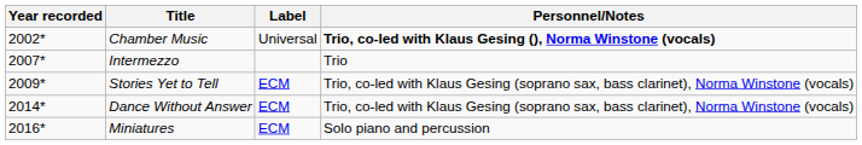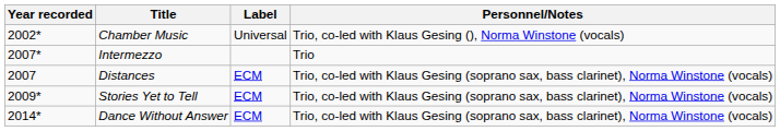Chamber Music | Personnel/Notes: bold -> normal
+ row: 2007 | Distances | ECM | Trio, co-led with Klaus Gesing (soprano sax, bass clarinet), Norma Winstone (vocals)
- row: 2016* | Miniatures | ECM | Solo piano and percussion
